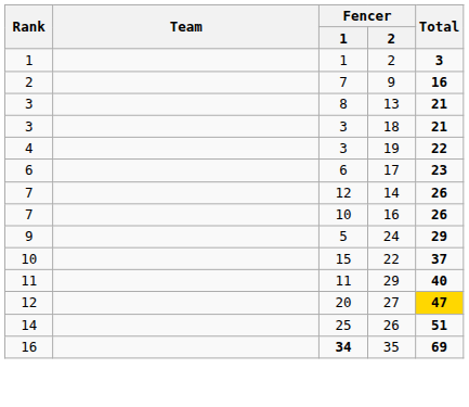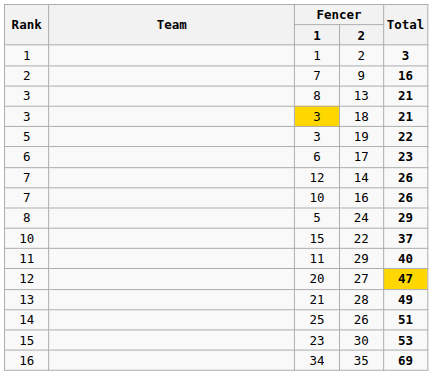18 | Fencer / 1: no background -> gold background
19 | Rank: 4 -> 5
24 | Rank: 9 -> 8
+ row: 13 | 21 | 28 | 49
+ row: 15 | 23 | 30 | 53
35 | Fencer / 1: bold -> normal
